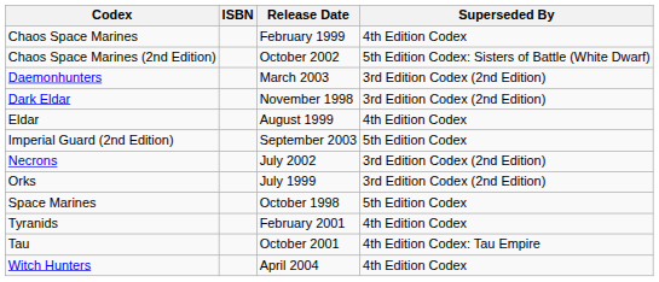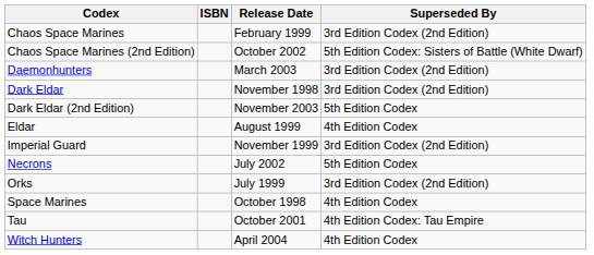Chaos Space Marines | Superseded By: 4th Edition Codex -> 3rd Edition Codex (2nd Edition)
+ row: Dark Eldar (2nd Edition) | November 2003 | 5th Edition Codex
+ row: Imperial Guard | November 1999 | 3rd Edition Codex (2nd Edition)
- row: Imperial Guard (2nd Edition) | September 2003 | 5th Edition Codex
Necrons | Superseded By: 3rd Edition Codex (2nd Edition) -> 5th Edition Codex
Space Marines | Superseded By: 5th Edition Codex -> 4th Edition Codex
- row: Tyranids | February 2001 | 4th Edition Codex
